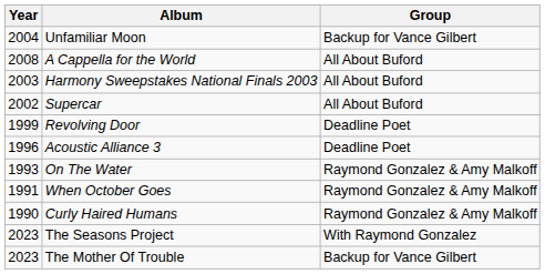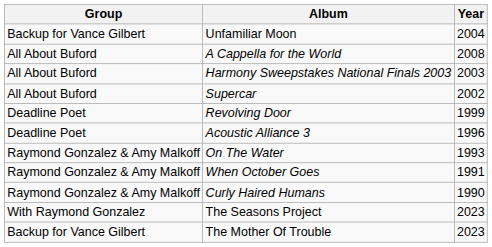columns swapped: Year <-> Group
